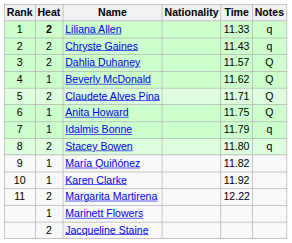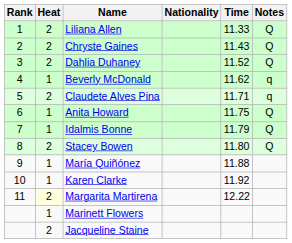Liliana Allen | Heat: bold -> normal
Liliana Allen | Notes: q -> Q
Chryste Gaines | Notes: q -> Q
Dahlia Duhaney | Time: 11.57 -> 11.52
Beverly McDonald | Notes: Q -> q
Claudete Alves Pina | Notes: Q -> q
Idalmis Bonne | Notes: q -> Q
Stacey Bowen | Notes: q -> Q
María Quiñónez | Time: 11.82 -> 11.88
Margarita Martirena | Heat: no background -> lightyellow background
